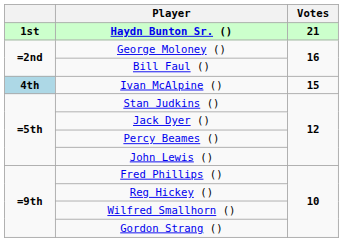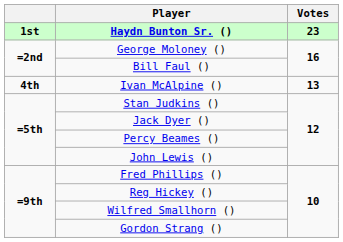Haydn Bunton Sr. () | Votes: 21 -> 23
Ivan McAlpine () | column 1: lightblue background -> no background
Ivan McAlpine () | Votes: 15 -> 13
